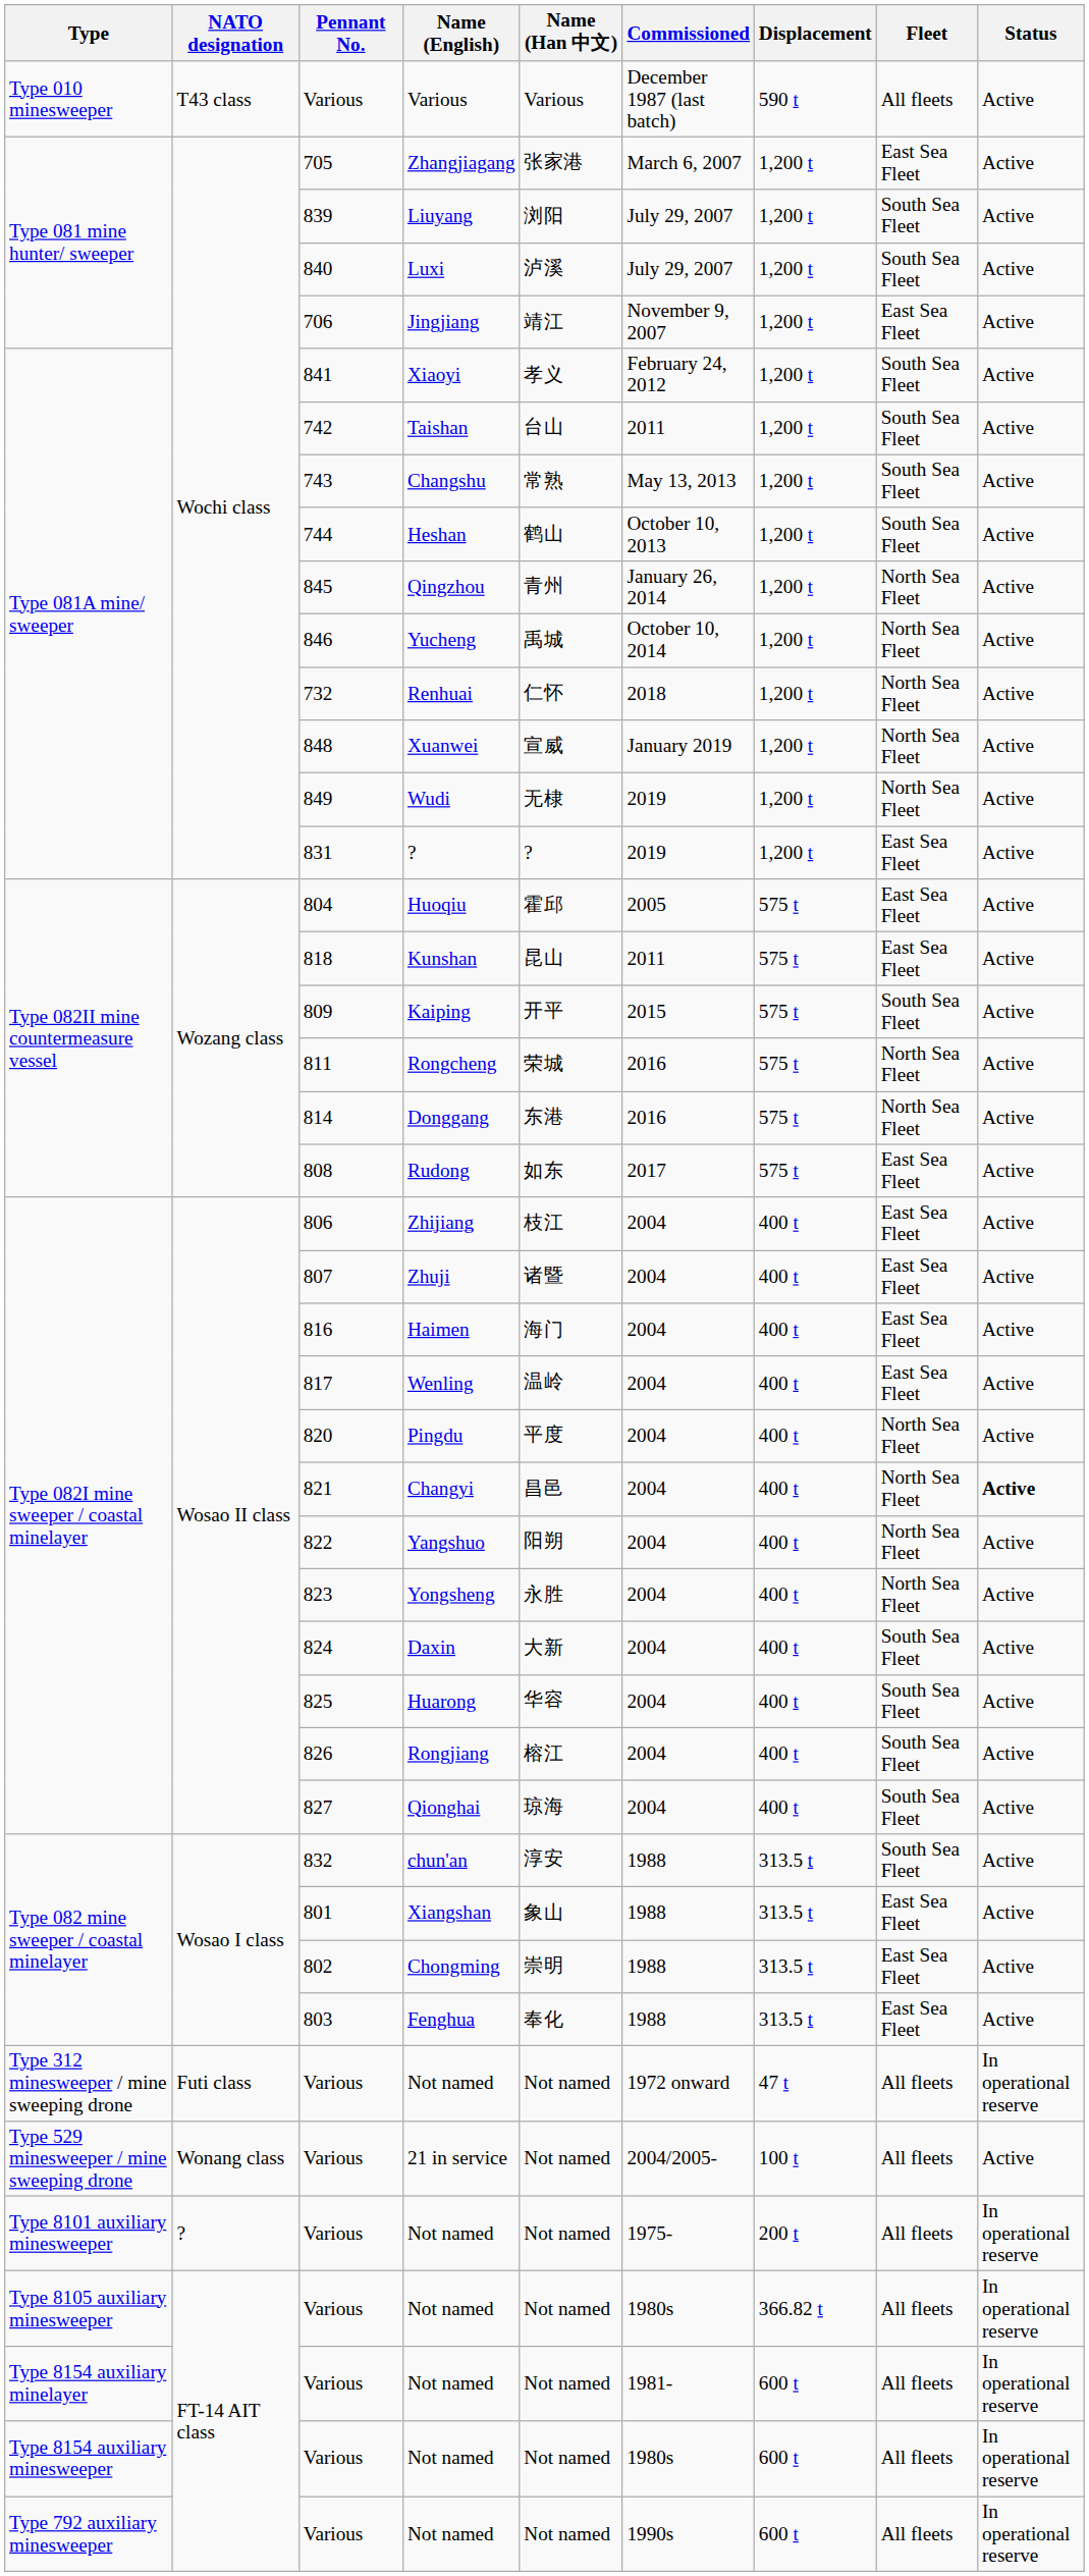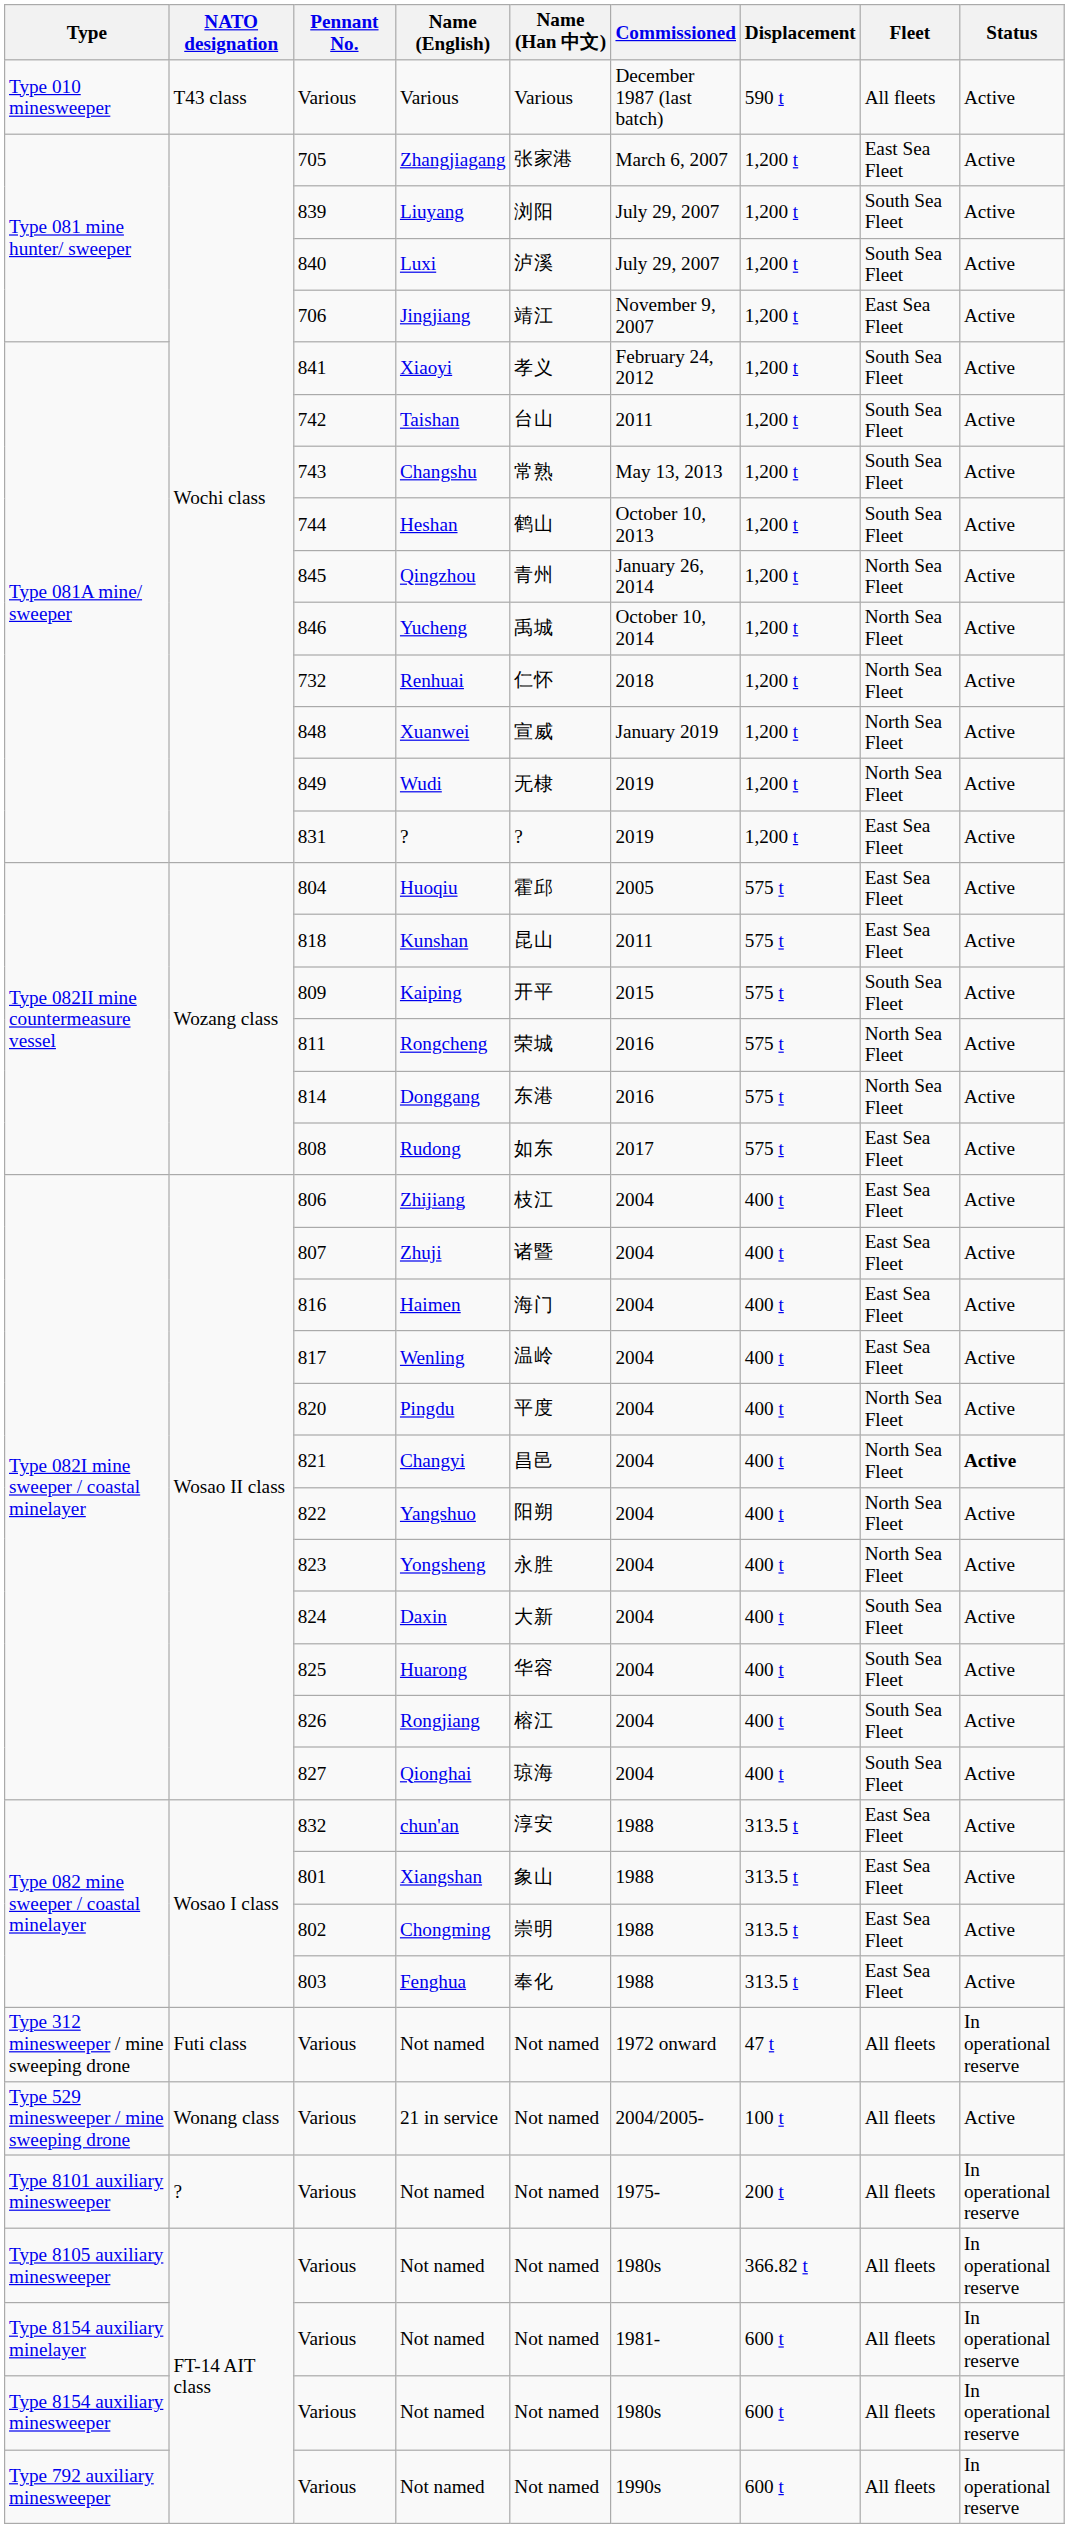chun'an | Fleet: South Sea Fleet -> East Sea Fleet
